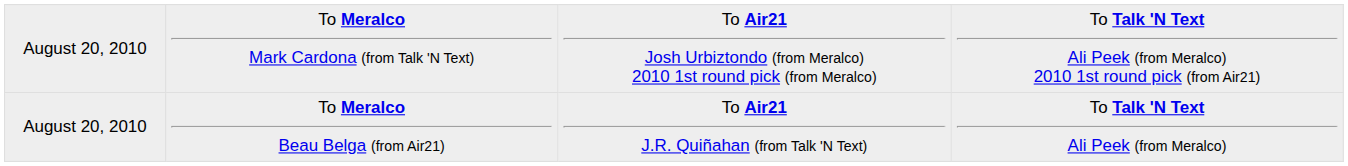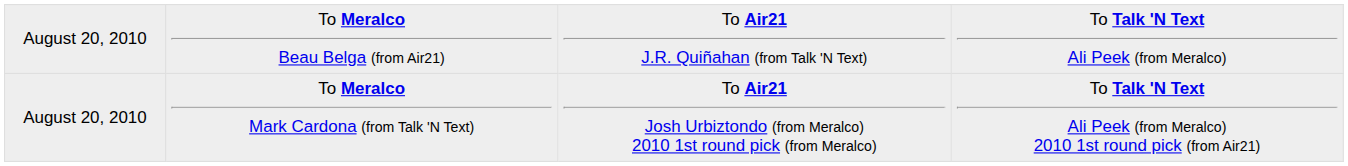rows swapped: To Meralco Beau Belga (from Air21) <-> To Meralco Mark Cardona (from Talk 'N Text)
